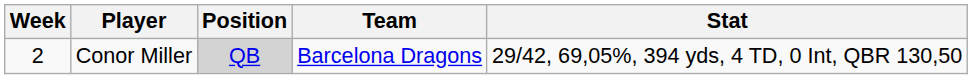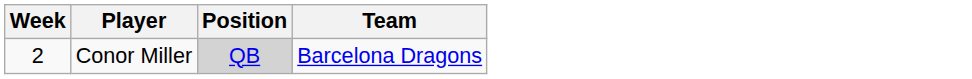- column: Stat | 29/42, 69,05%, 394 yds, 4 TD, 0 Int, QBR 130,50
